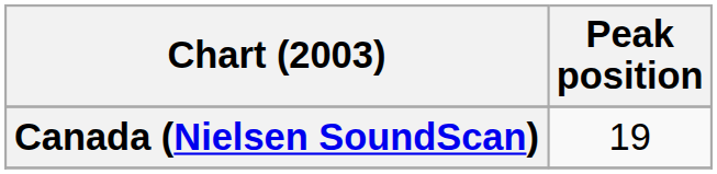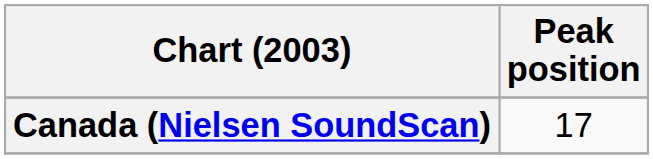Canada (Nielsen SoundScan) | Peak position: 19 -> 17
